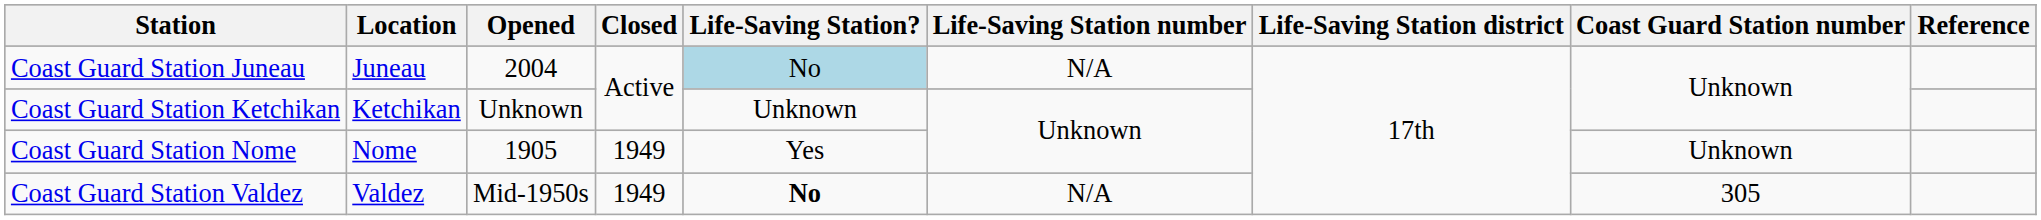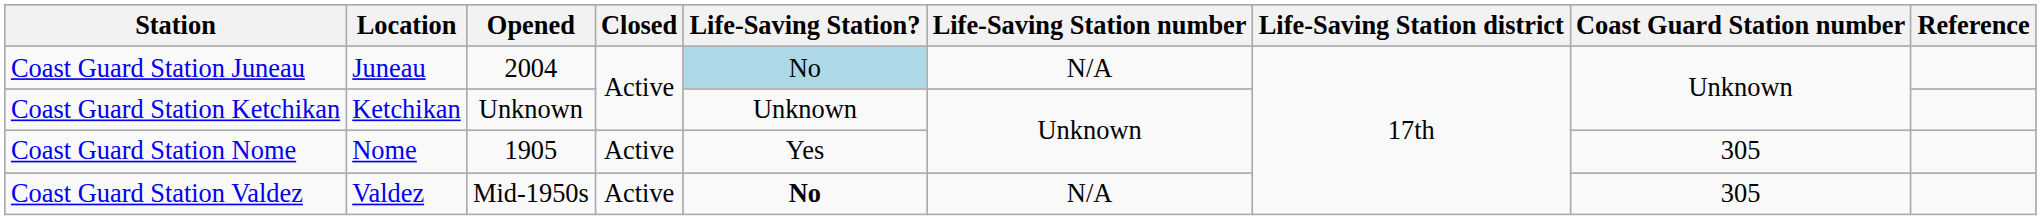Coast Guard Station Nome | Closed: 1949 -> Active
Coast Guard Station Nome | Coast Guard Station number: Unknown -> 305
Coast Guard Station Valdez | Closed: 1949 -> Active
